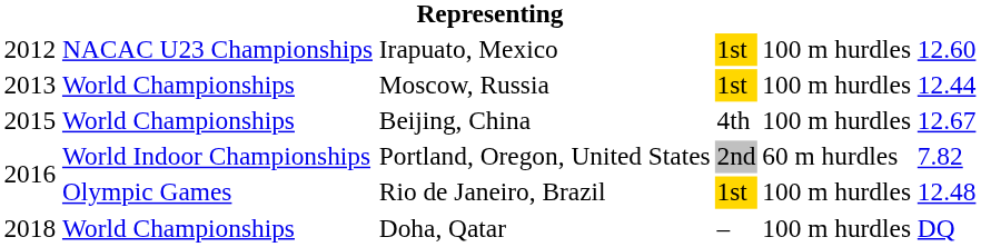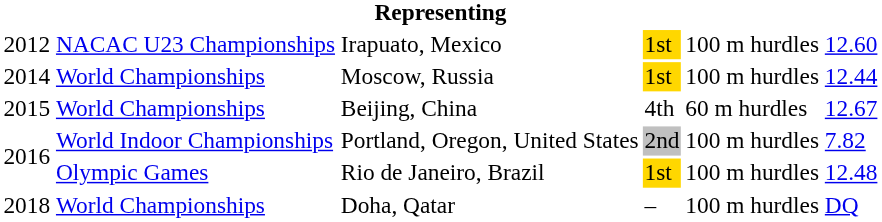Moscow, Russia | column 1: 2013 -> 2014
Beijing, China | column 5: 100 m hurdles -> 60 m hurdles
Portland, Oregon, United States | column 5: 60 m hurdles -> 100 m hurdles
